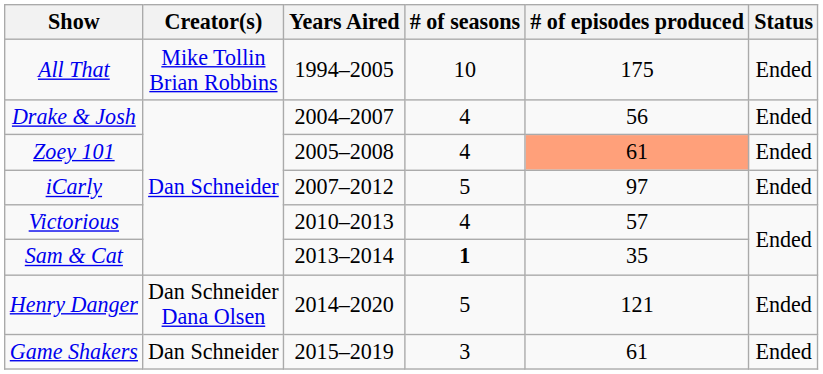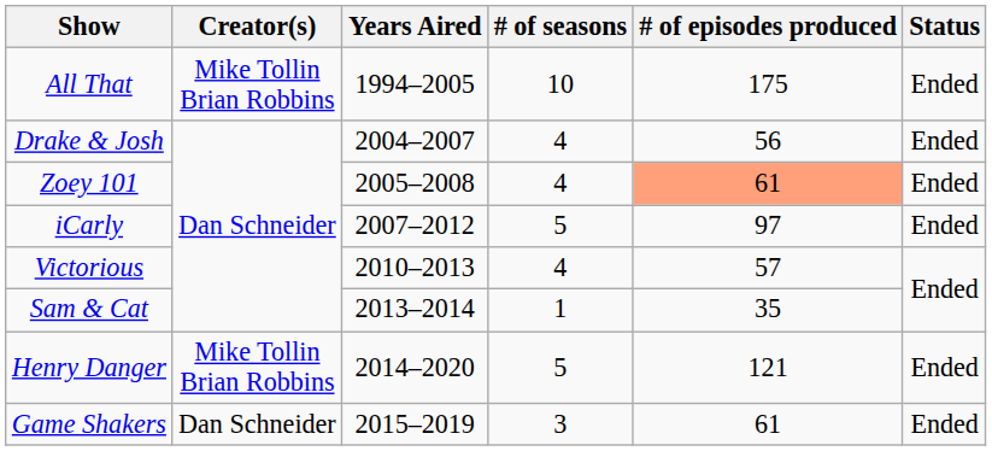Sam & Cat | # of seasons: bold -> normal
Henry Danger | Creator(s): Dan Schneider Dana Olsen -> Mike Tollin Brian Robbins
